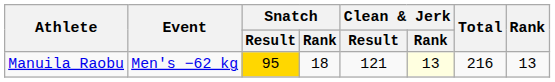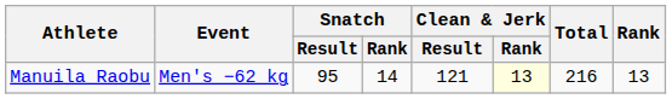Manuila Raobu | Snatch / Result: gold background -> no background
Manuila Raobu | Snatch / Rank: 18 -> 14
